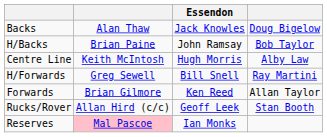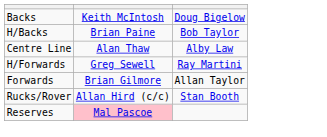- column: Essendon | Jack Knowles | John Ramsay | Hugh Morris | Bill Snell | Ken Reed | Geoff Leek | Ian Monks
Backs | column 2: Alan Thaw -> Keith McIntosh
Centre Line | column 2: Keith McIntosh -> Alan Thaw
